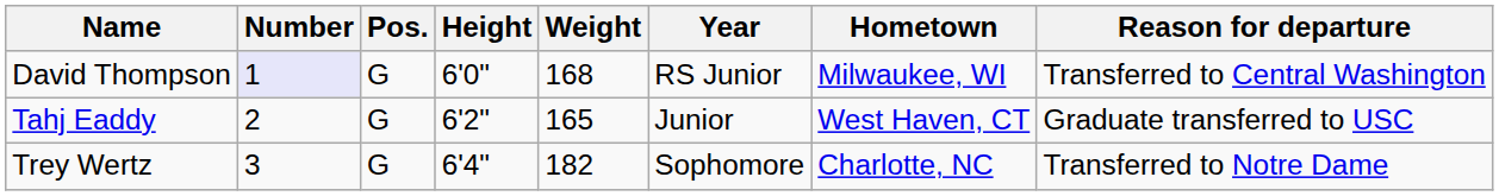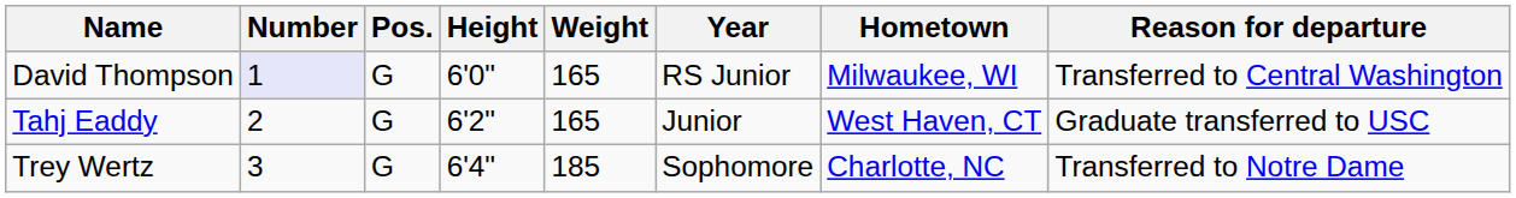David Thompson | Weight: 168 -> 165
Trey Wertz | Weight: 182 -> 185
